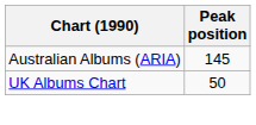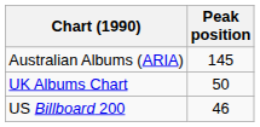+ row: US Billboard 200 | 46
